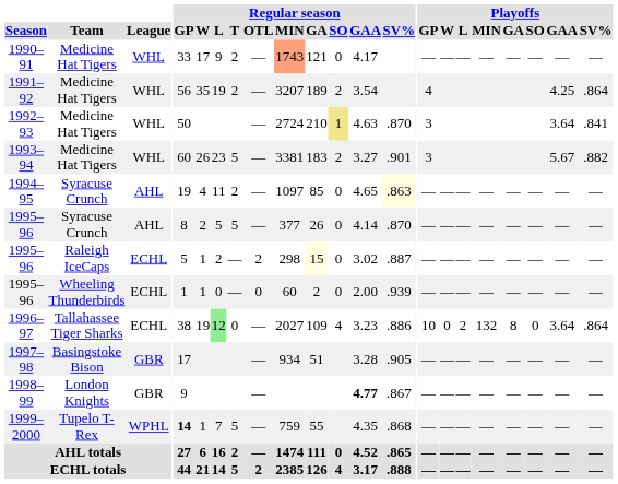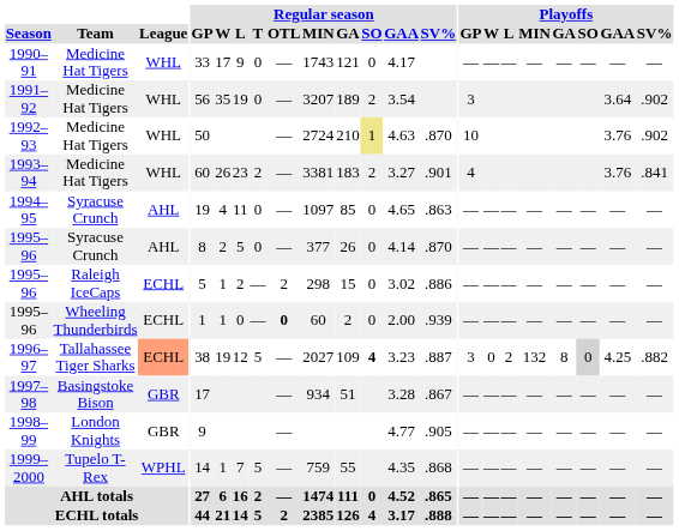1990–91 | Regular season / T: 2 -> 0
1990–91 | Regular season / MIN: lightsalmon background -> no background
1991–92 | Regular season / T: 2 -> 0
1991–92 | Playoffs / GP: 4 -> 3
1991–92 | Playoffs / GAA: 4.25 -> 3.64
1991–92 | Playoffs / SV%: .864 -> .902
1992–93 | Playoffs / GP: 3 -> 10
1992–93 | Playoffs / GAA: 3.64 -> 3.76
1992–93 | Playoffs / SV%: .841 -> .902
1993–94 | Regular season / T: 5 -> 2
1993–94 | Playoffs / GP: 3 -> 4
1993–94 | Playoffs / GAA: 5.67 -> 3.76
1993–94 | Playoffs / SV%: .882 -> .841
1994–95 | Regular season / T: 2 -> 0
1994–95 | Regular season / SV%: lightyellow background -> no background
1995–96 / Syracuse Crunch | Regular season / T: 5 -> 0
1995–96 / Raleigh IceCaps | Regular season / GA: lightyellow background -> no background
1995–96 / Raleigh IceCaps | Regular season / SV%: .887 -> .886
1995–96 / Wheeling Thunderbirds | Regular season / OTL: normal -> bold
1996–97 | League: no background -> lightsalmon background
1996–97 | Regular season / L: lightgreen background -> no background
1996–97 | Regular season / T: 0 -> 5
1996–97 | Regular season / SO: normal -> bold
1996–97 | Regular season / SV%: .886 -> .887
1996–97 | Playoffs / GP: 10 -> 3
1996–97 | Playoffs / SO: no background -> lightgrey background
1996–97 | Playoffs / GAA: 3.64 -> 4.25
1996–97 | Playoffs / SV%: .864 -> .882
1997–98 | Regular season / SV%: .905 -> .867
1998–99 | Regular season / GAA: bold -> normal
1998–99 | Regular season / SV%: .867 -> .905
1999–2000 | Regular season / GP: bold -> normal
